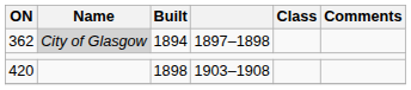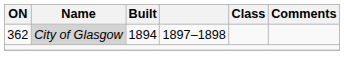- row: 420 | 1898 | 1903–1908
